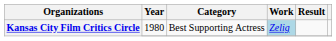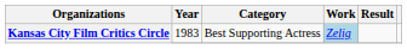Kansas City Film Critics Circle / Best Supporting Actress | Year: 1980 -> 1983
